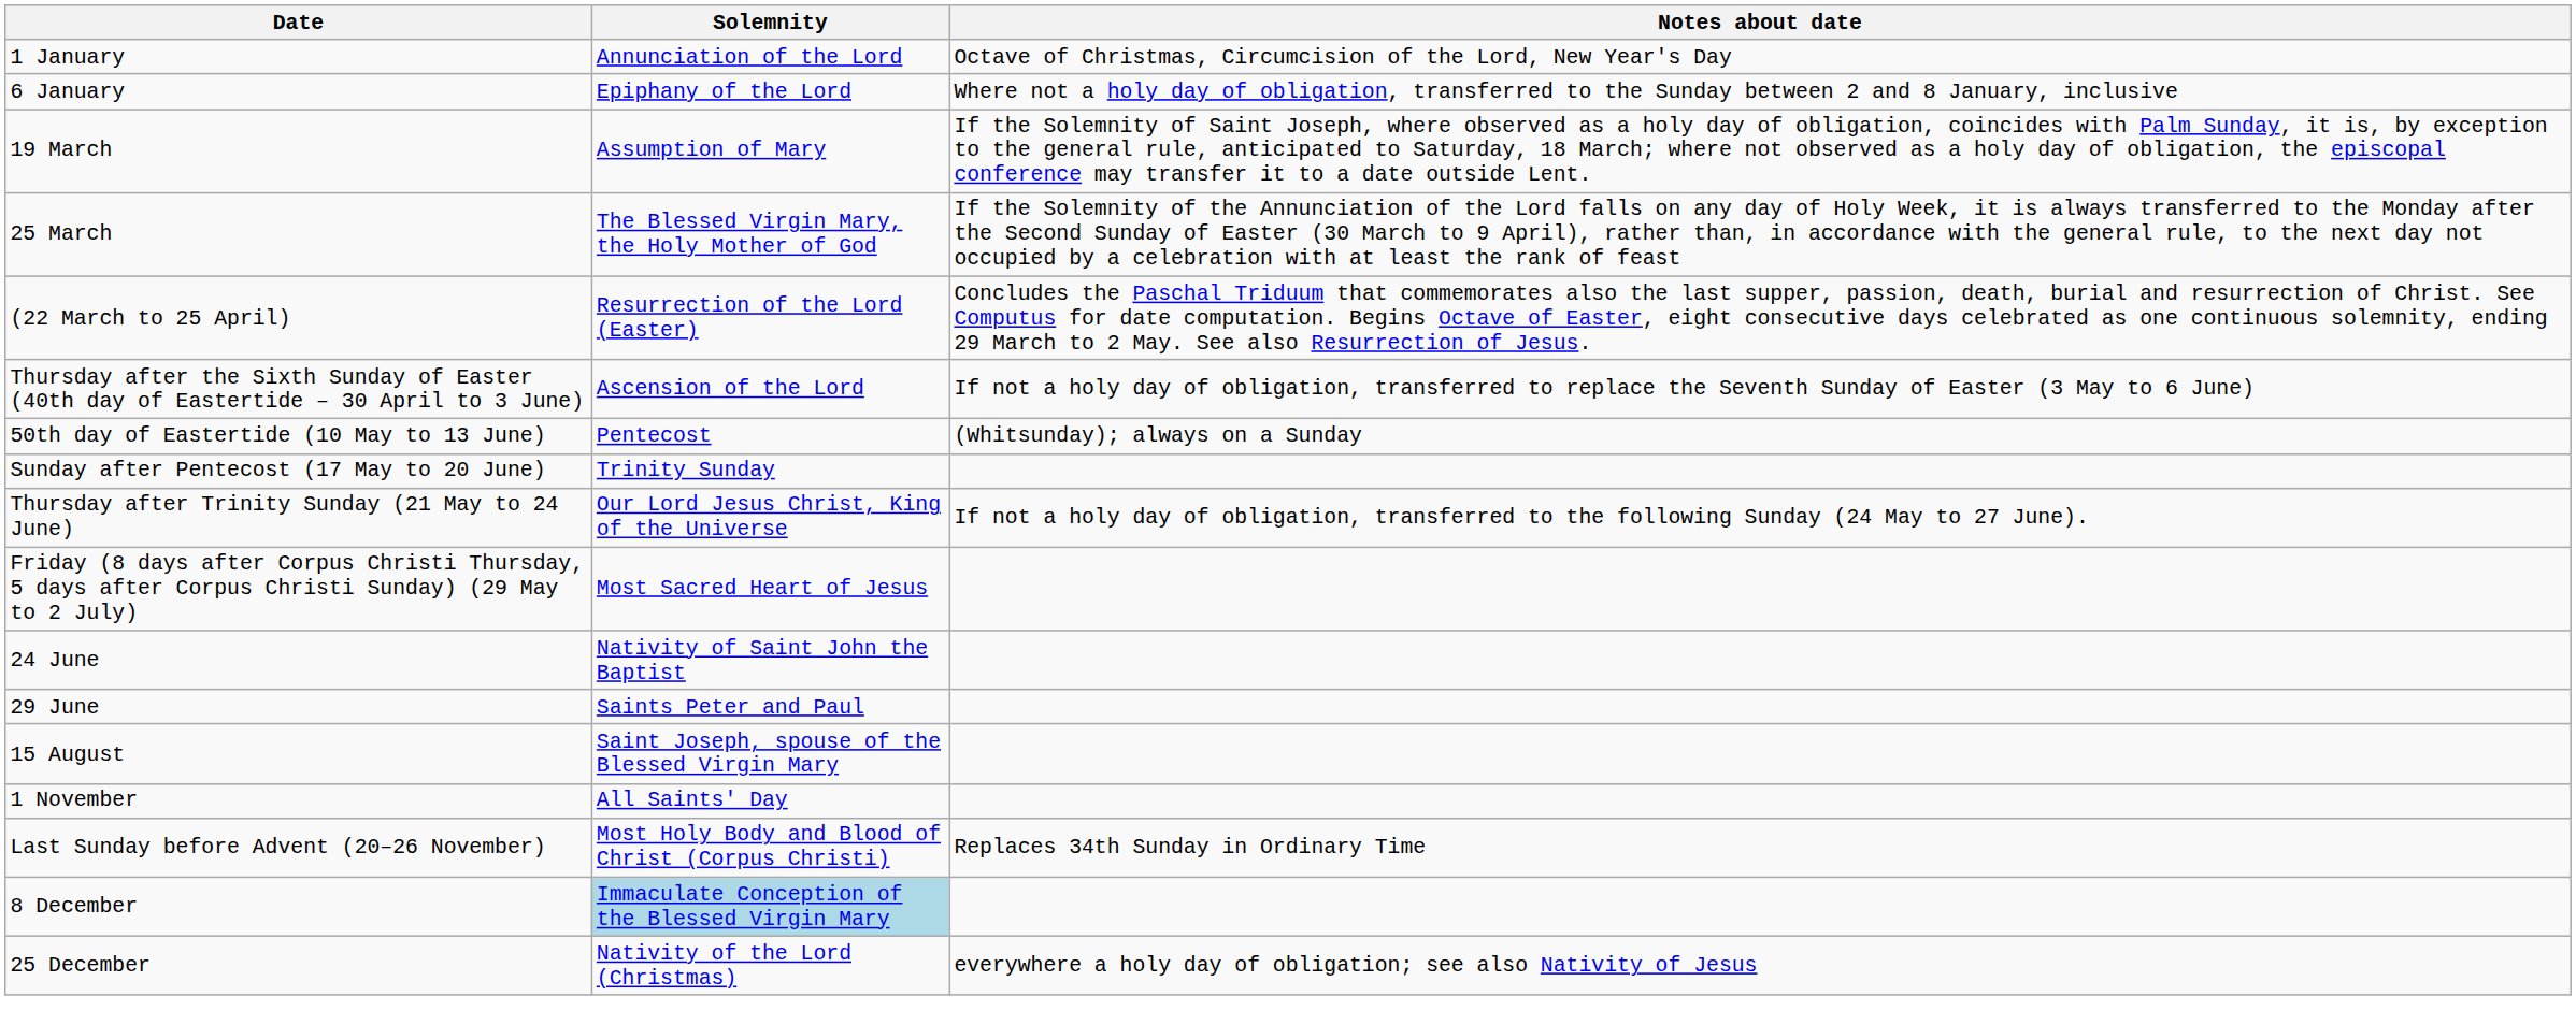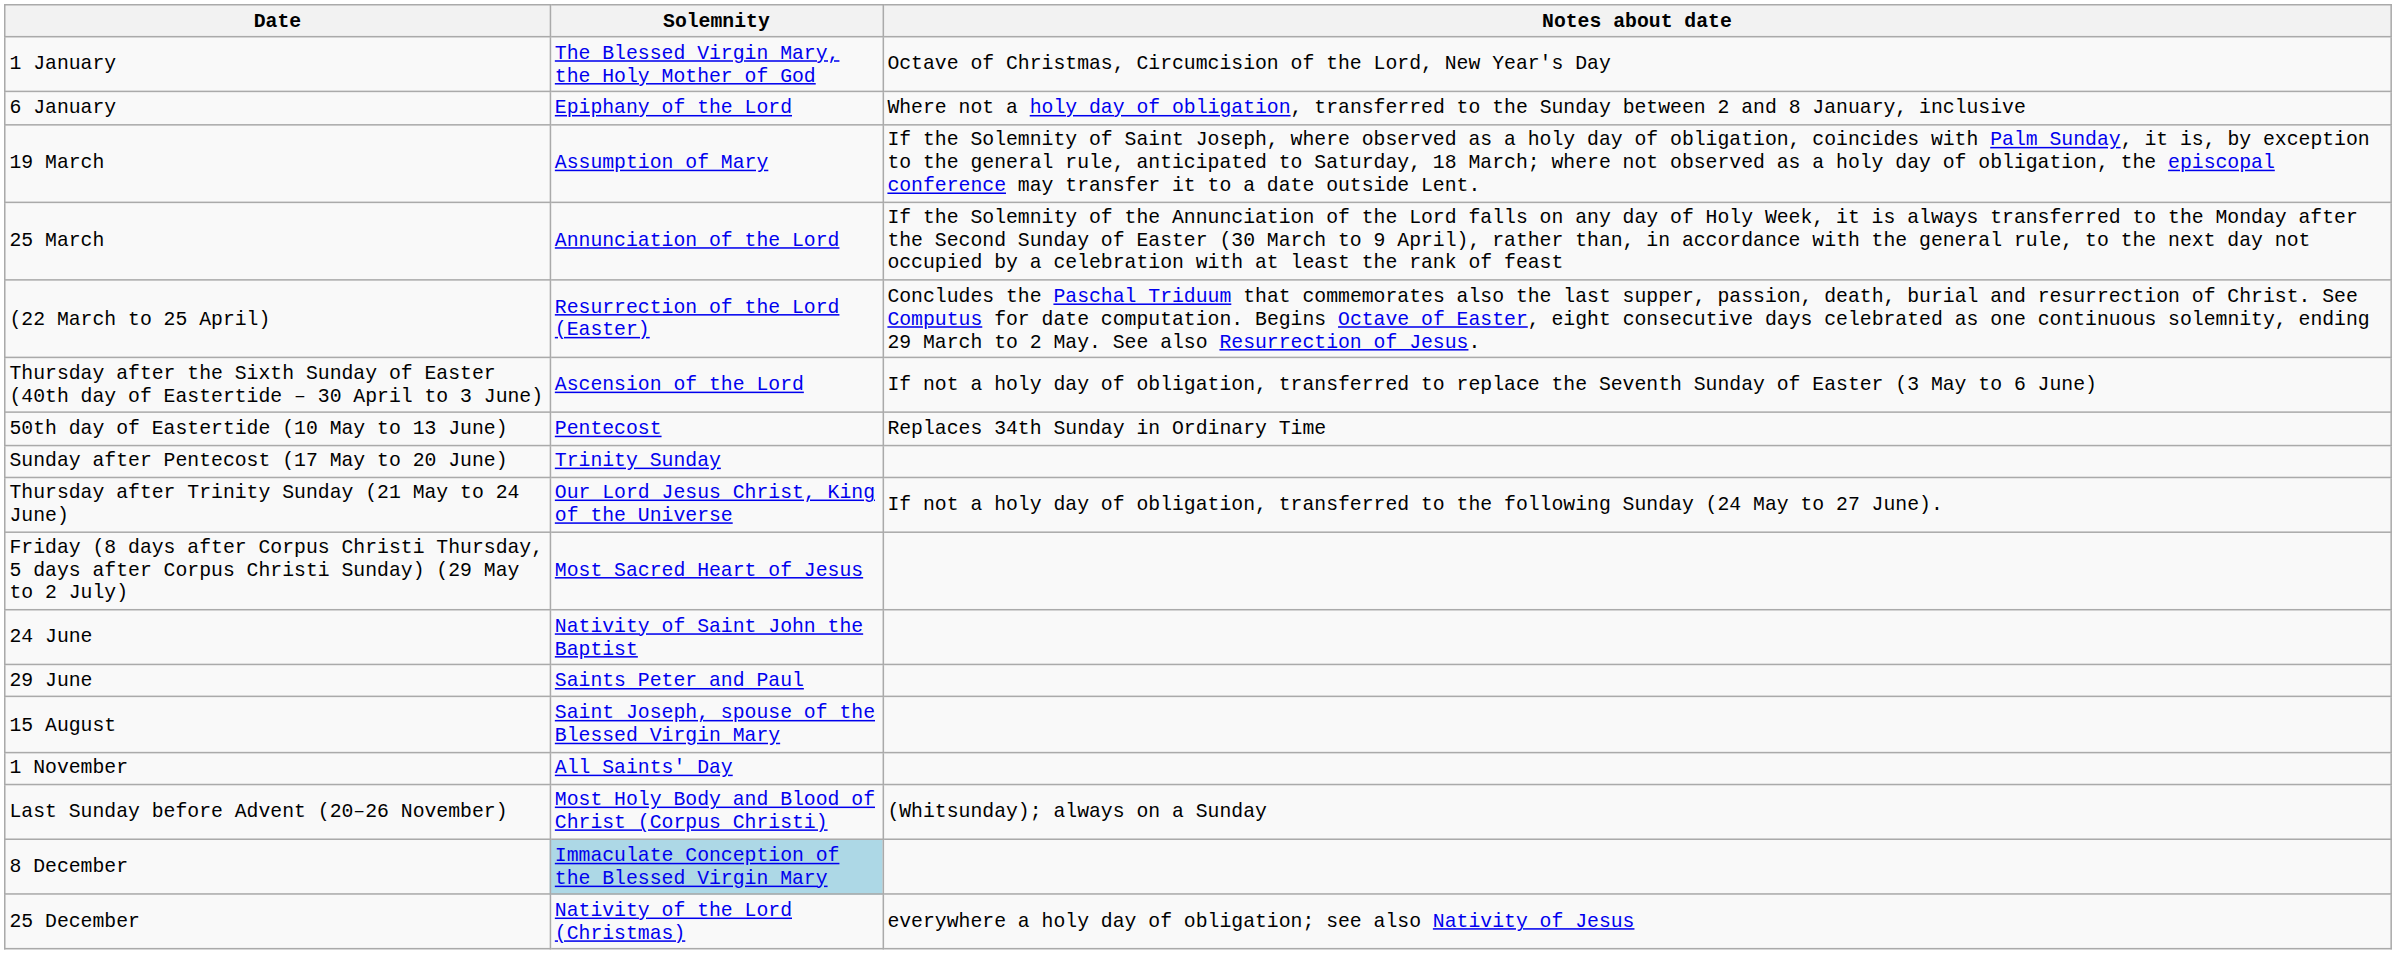1 January | Solemnity: Annunciation of the Lord -> The Blessed Virgin Mary, the Holy Mother of God
25 March | Solemnity: The Blessed Virgin Mary, the Holy Mother of God -> Annunciation of the Lord
50th day of Eastertide (10 May to 13 June) | Notes about date: (Whitsunday); always on a Sunday -> Replaces 34th Sunday in Ordinary Time
Last Sunday before Advent (20–26 November) | Notes about date: Replaces 34th Sunday in Ordinary Time -> (Whitsunday); always on a Sunday
